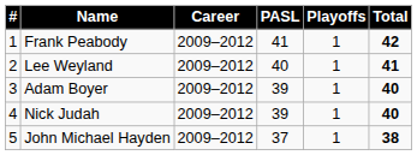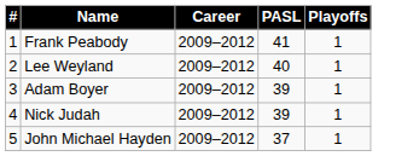- column: Total | 42 | 41 | 40 | 40 | 38
